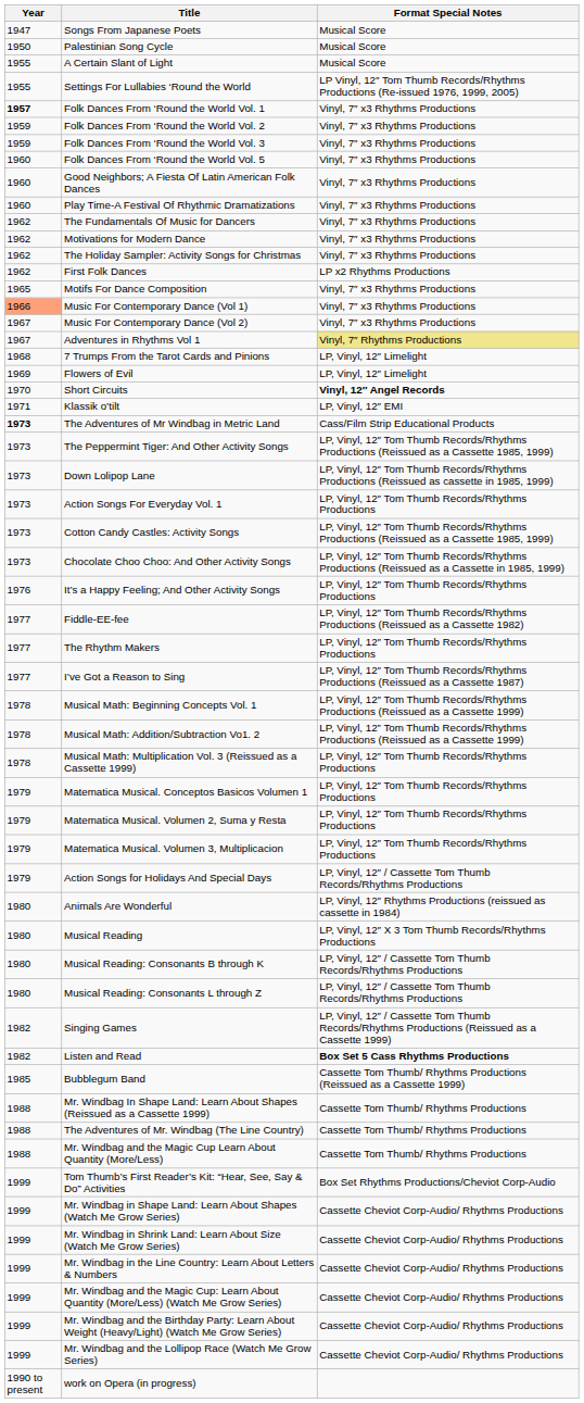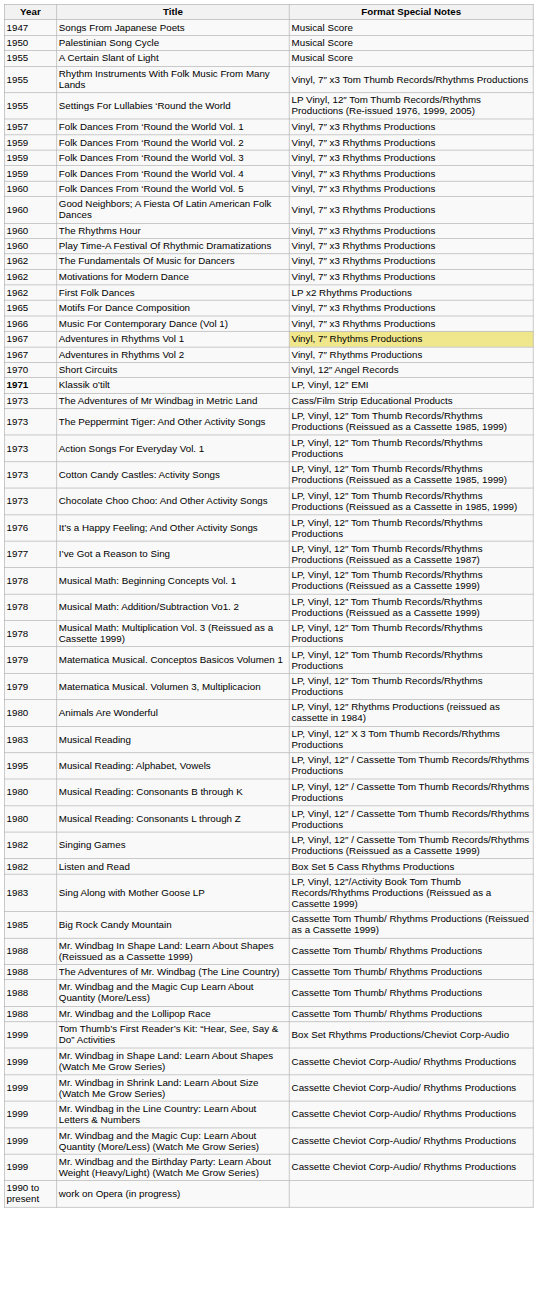+ row: 1955 | Rhythm Instruments With Folk Music From Many Lands | Vinyl, 7″ x3 Tom Thumb Records/Rhythms Productions
Folk Dances From ‘Round the World Vol. 1 | Year: bold -> normal
+ row: 1959 | Folk Dances From ‘Round the World Vol. 4 | Vinyl, 7″ x3 Rhythms Productions
+ row: 1960 | The Rhythms Hour | Vinyl, 7″ x3 Rhythms Productions
- row: 1962 | The Holiday Sampler: Activity Songs for Christmas | Vinyl, 7″ x3 Rhythms Productions
Music For Contemporary Dance (Vol 1) | Year: lightsalmon background -> no background
- row: 1967 | Music For Contemporary Dance (Vol 2) | Vinyl, 7″ x3 Rhythms Productions
+ row: 1967 | Adventures in Rhythms Vol 2 | Vinyl, 7″ Rhythms Productions
- row: 1968 | 7 Trumps From the Tarot Cards and Pinions | LP, Vinyl, 12″ Limelight
- row: 1969 | Flowers of Evil | LP, Vinyl, 12″ Limelight
Short Circuits | Format Special Notes: bold -> normal
Klassik o’tilt | Year: normal -> bold
The Adventures of Mr Windbag in Metric Land | Year: bold -> normal
- row: 1973 | Down Lolipop Lane | LP, Vinyl, 12″ Tom Thumb Records/Rhythms Productions (Reissued as cassette in 1985, 1999)
- row: 1977 | Fiddle-EE-fee | LP, Vinyl, 12″ Tom Thumb Records/Rhythms Productions (Reissued as a Cassette 1982)
- row: 1977 | The Rhythm Makers | LP, Vinyl, 12″ Tom Thumb Records/Rhythms Productions
- row: 1979 | Matematica Musical. Volumen 2, Suma y Resta | LP, Vinyl, 12″ Tom Thumb Records/Rhythms Productions
- row: 1979 | Action Songs for Holidays And Special Days | LP, Vinyl, 12″ / Cassette Tom Thumb Records/Rhythms Productions
Musical Reading | Year: 1980 -> 1983
+ row: 1995 | Musical Reading: Alphabet, Vowels | LP, Vinyl, 12″ / Cassette Tom Thumb Records/Rhythms Productions
Listen and Read | Format Special Notes: bold -> normal
+ row: 1983 | Sing Along with Mother Goose LP | LP, Vinyl, 12″/Activity Book Tom Thumb Records/Rhythms Productions (Reissued as a Cassette 1999)
- row: 1985 | Bubblegum Band | Cassette Tom Thumb/ Rhythms Productions (Reissued as a Cassette 1999)
+ row: 1985 | Big Rock Candy Mountain | Cassette Tom Thumb/ Rhythms Productions (Reissued as a Cassette 1999)
+ row: 1988 | Mr. Windbag and the Lollipop Race | Cassette Tom Thumb/ Rhythms Productions
- row: 1999 | Mr. Windbag and the Lollipop Race (Watch Me Grow Series) | Cassette Cheviot Corp-Audio/ Rhythms Productions
